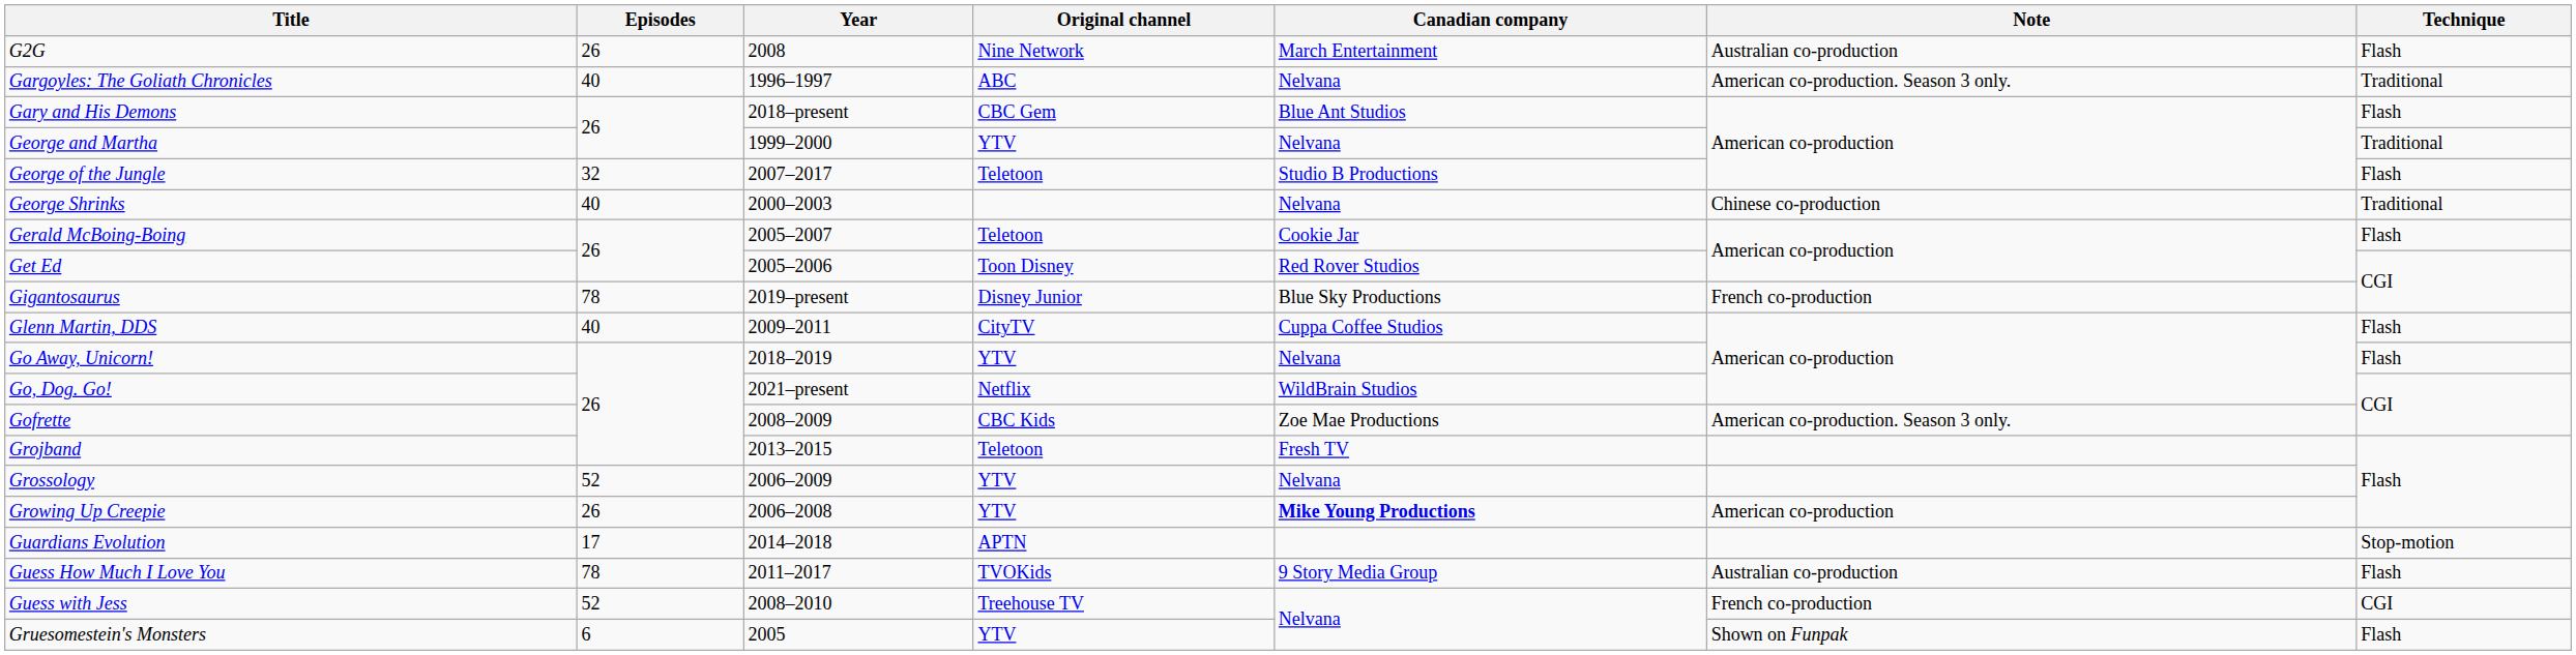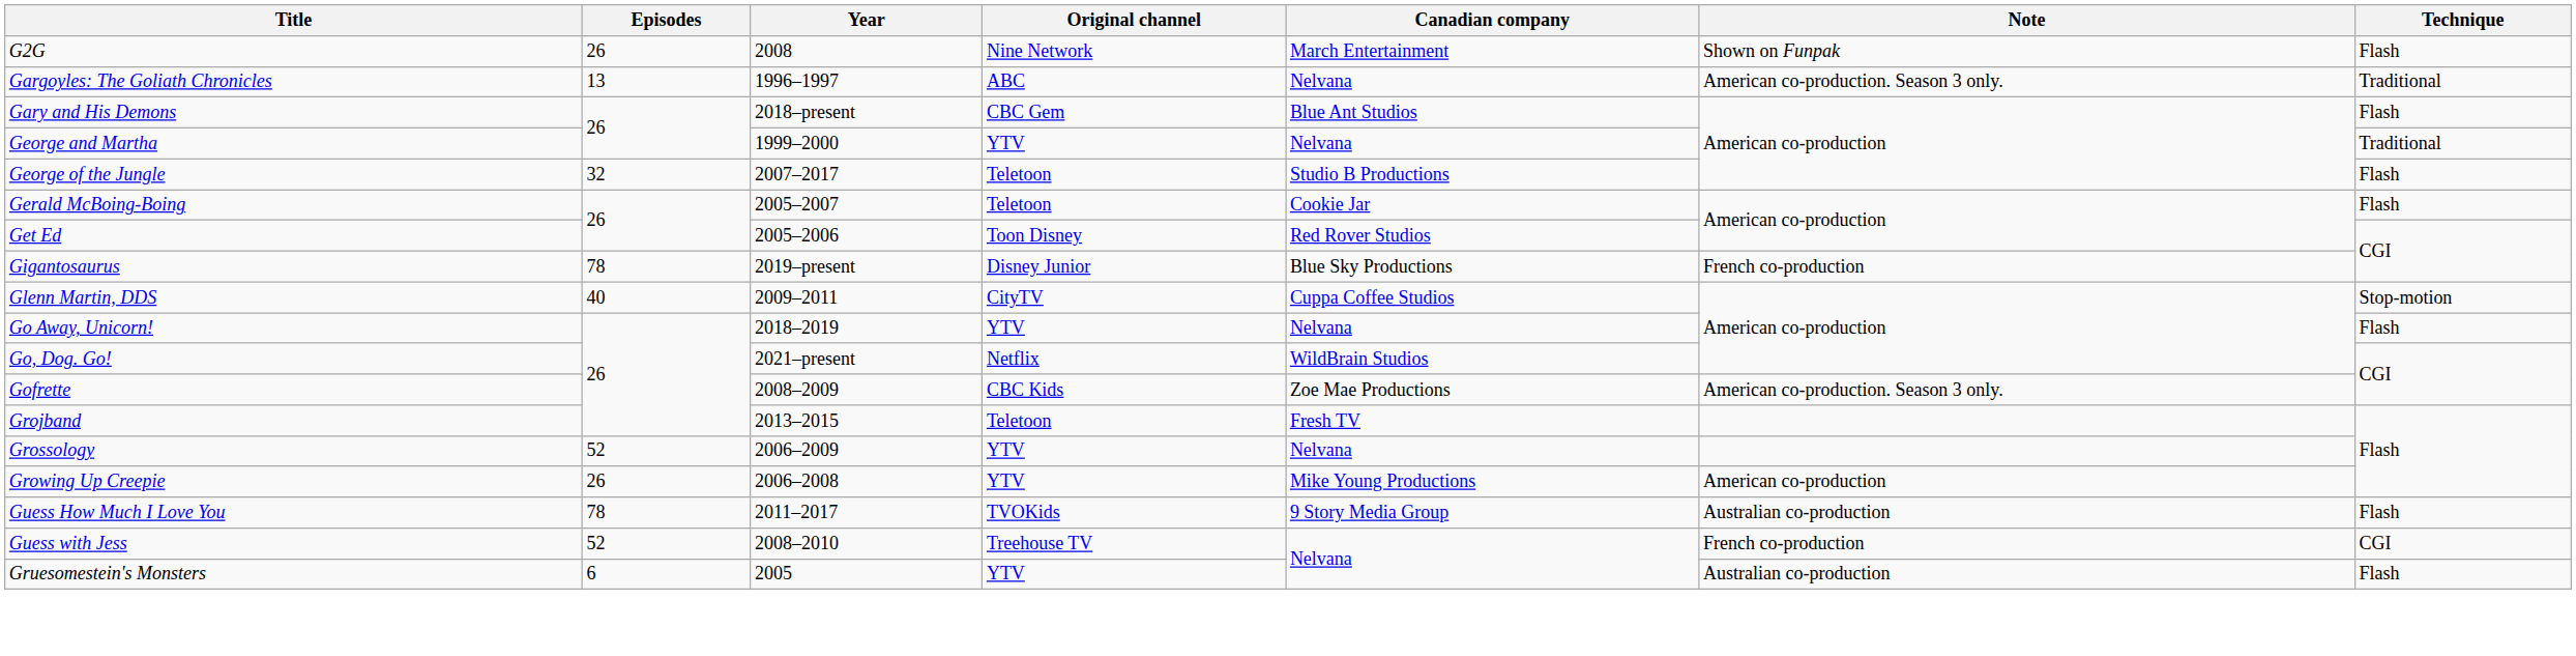G2G | Note: Australian co-production -> Shown on Funpak
Gargoyles: The Goliath Chronicles | Episodes: 40 -> 13
- row: George Shrinks | 40 | 2000–2003 | Nelvana | Chinese co-production | Traditional
Glenn Martin, DDS | Technique: Flash -> Stop-motion
Growing Up Creepie | Canadian company: bold -> normal
- row: Guardians Evolution | 17 | 2014–2018 | APTN | Stop-motion
Gruesomestein's Monsters | Note: Shown on Funpak -> Australian co-production
